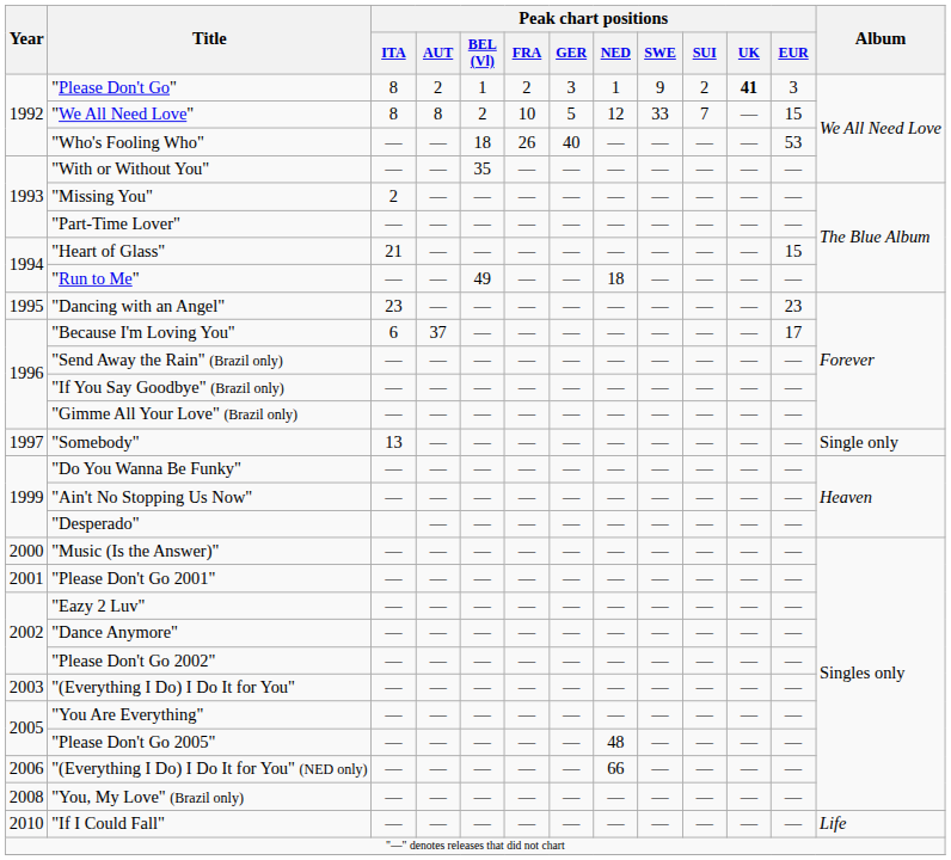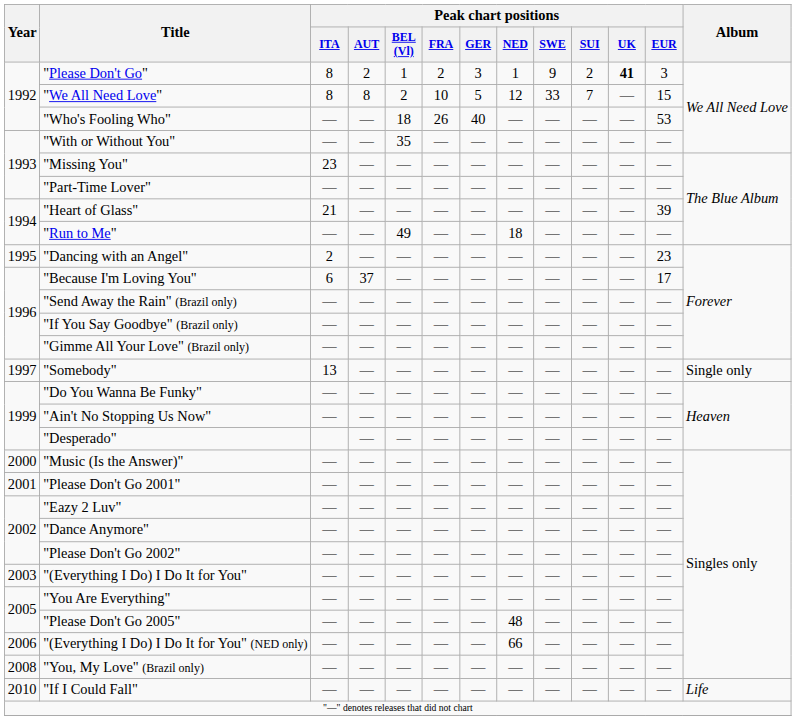"Missing You" | Peak chart positions / ITA: 2 -> 23
"Heart of Glass" | Peak chart positions / EUR: 15 -> 39
"Dancing with an Angel" | Peak chart positions / ITA: 23 -> 2
